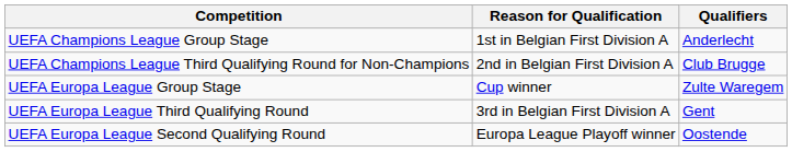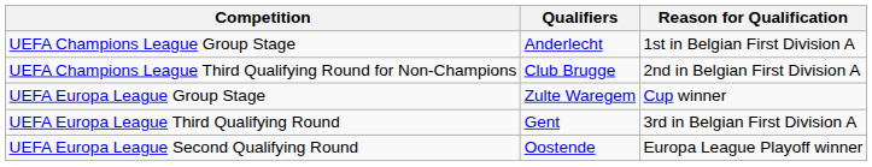columns swapped: Qualifiers <-> Reason for Qualification
